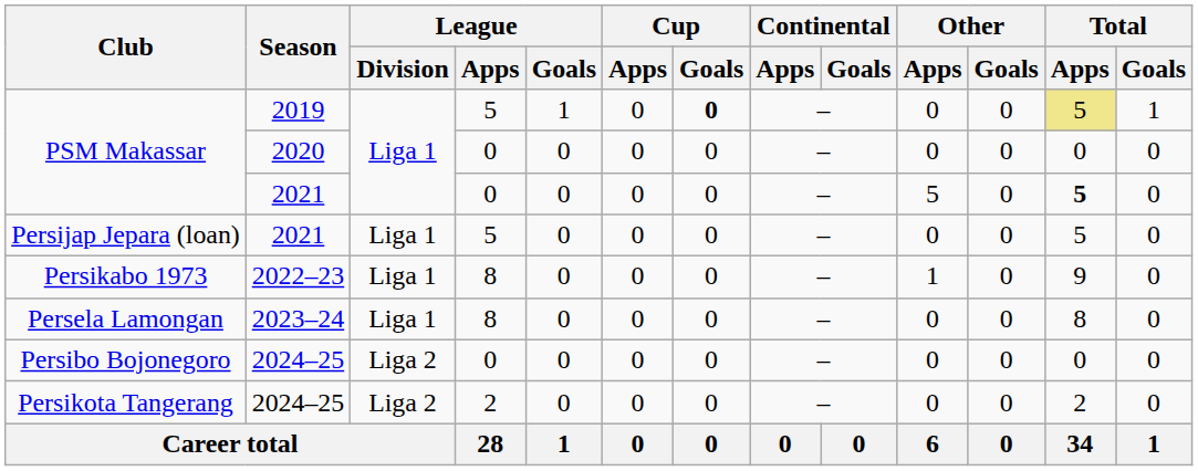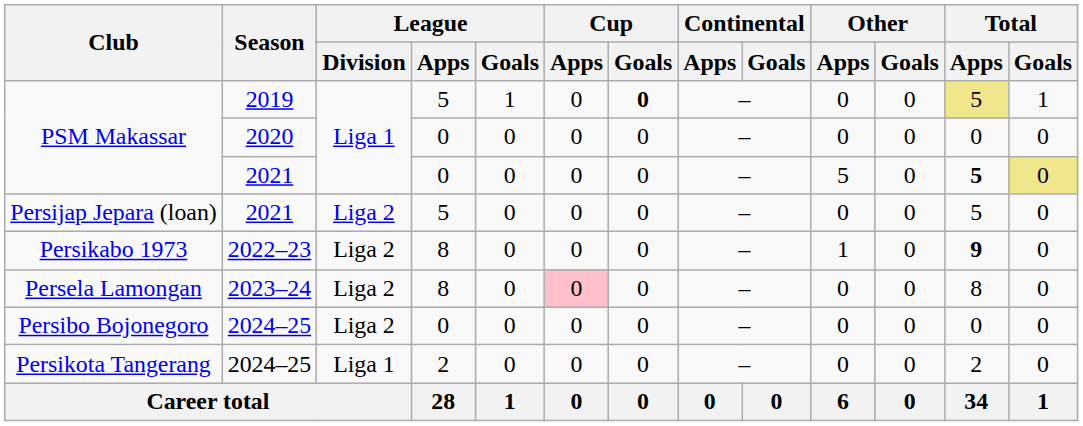PSM Makassar / 2021 | Total / Goals: no background -> khaki background
Persijap Jepara (loan) | League / Division: Liga 1 -> Liga 2
Persikabo 1973 | League / Division: Liga 1 -> Liga 2
Persikabo 1973 | Total / Apps: normal -> bold
Persela Lamongan | League / Division: Liga 1 -> Liga 2
Persela Lamongan | Cup / Apps: no background -> pink background
Persikota Tangerang | League / Division: Liga 2 -> Liga 1
